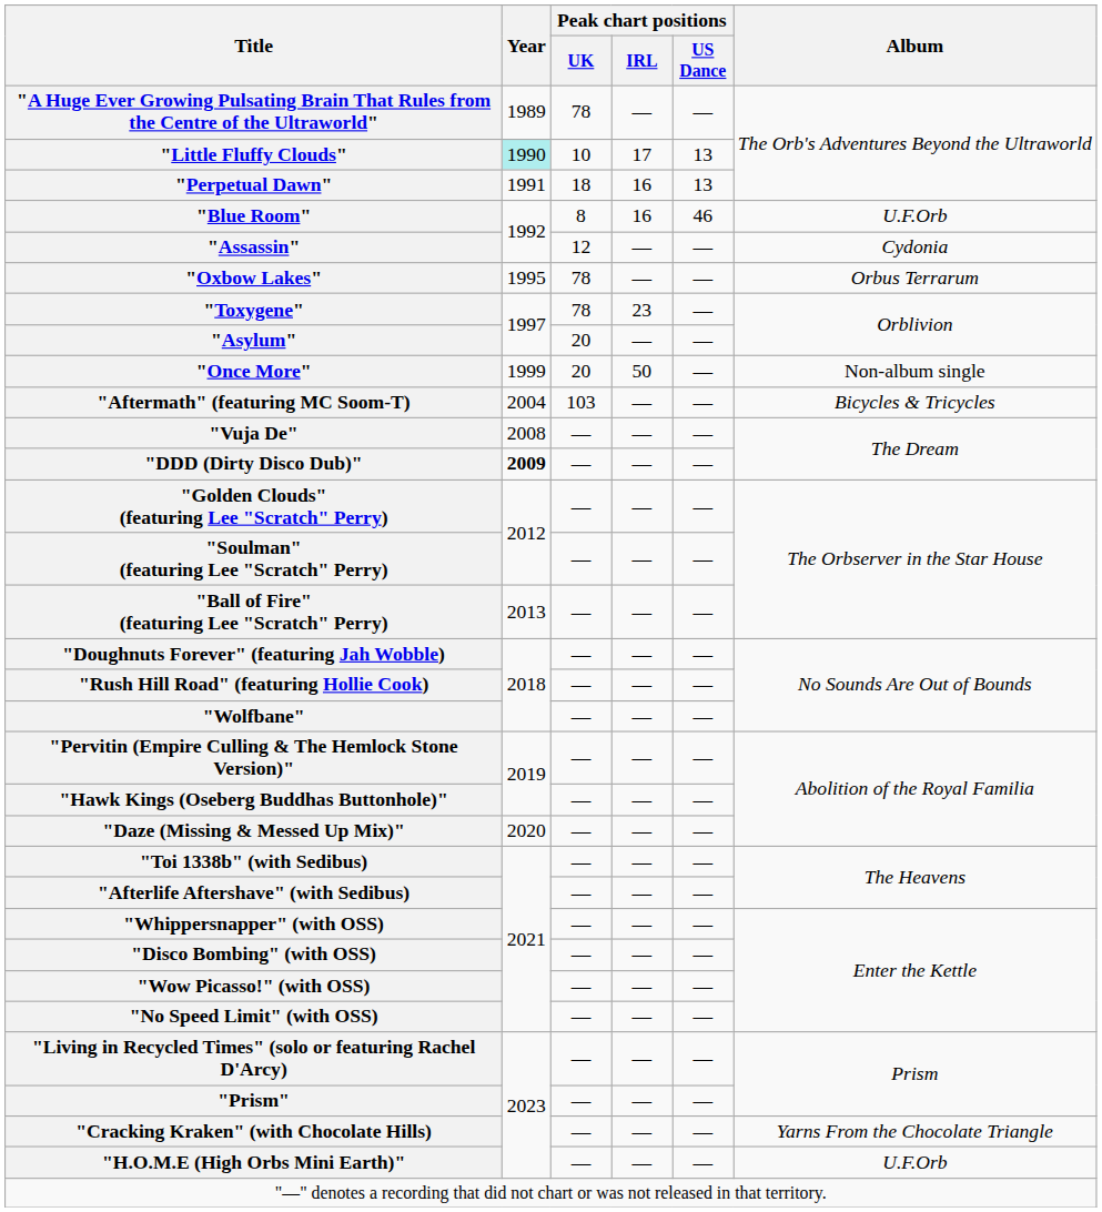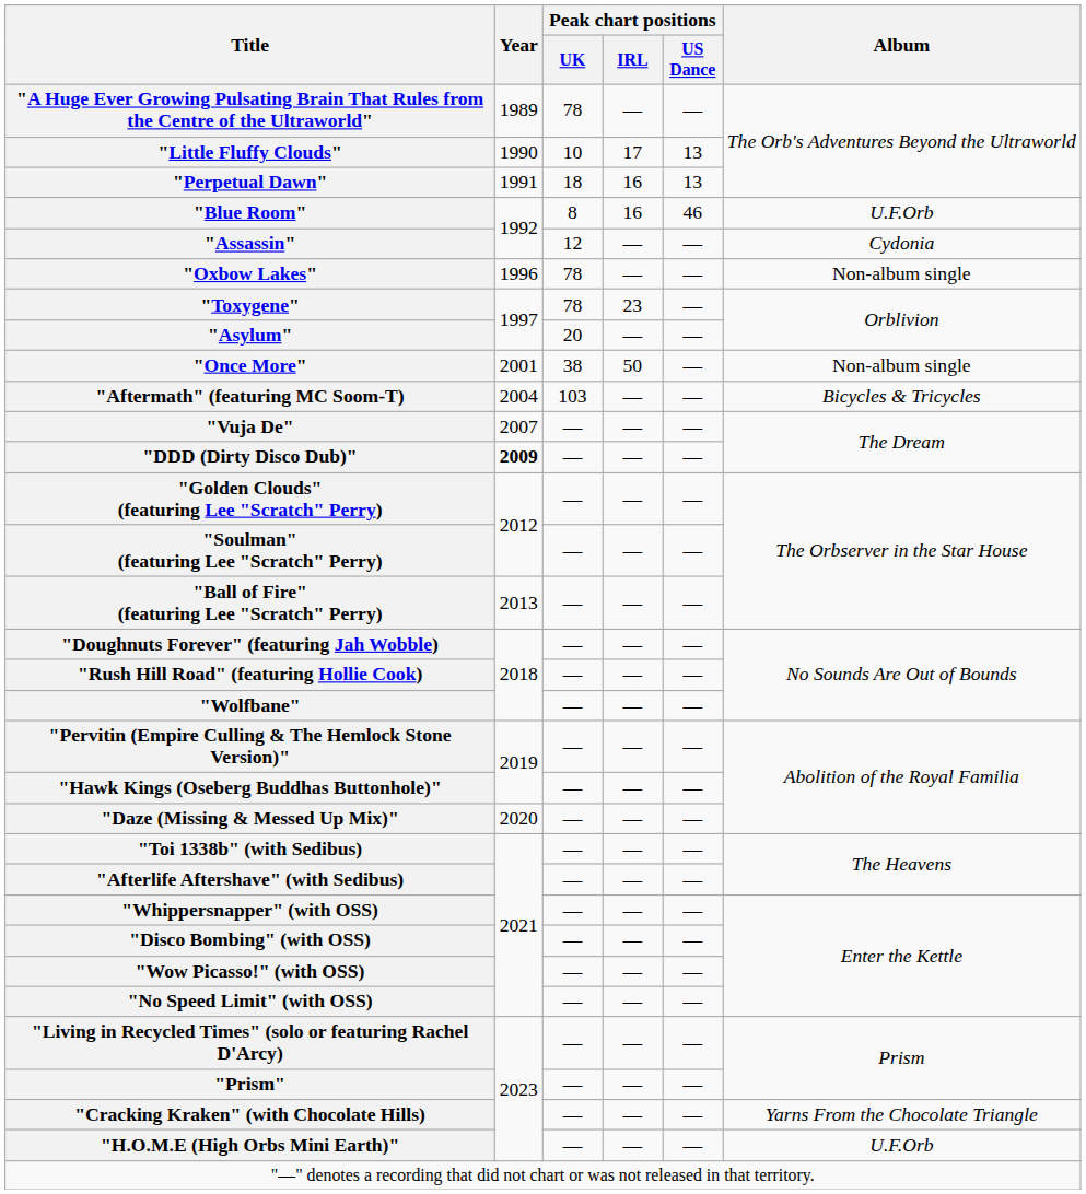"Little Fluffy Clouds" | Year: paleturquoise background -> no background
"Oxbow Lakes" | Year: 1995 -> 1996
"Oxbow Lakes" | Album: Orbus Terrarum -> Non-album single
"Once More" | Year: 1999 -> 2001
"Once More" | Peak chart positions / UK: 20 -> 38
"Vuja De" | Year: 2008 -> 2007
